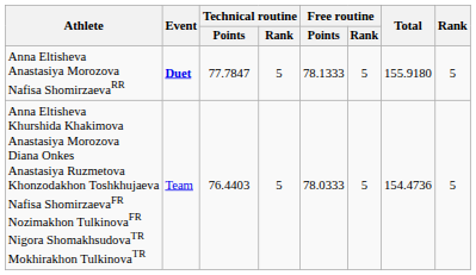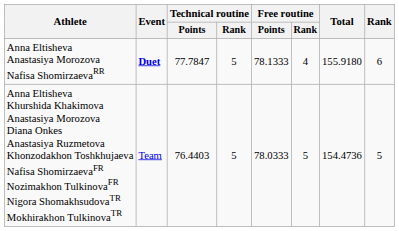Anna Eltisheva Anastasiya Morozova Nafisa ShomirzaevaRR | Free routine / Rank: 5 -> 4
Anna Eltisheva Anastasiya Morozova Nafisa ShomirzaevaRR | Rank: 5 -> 6
